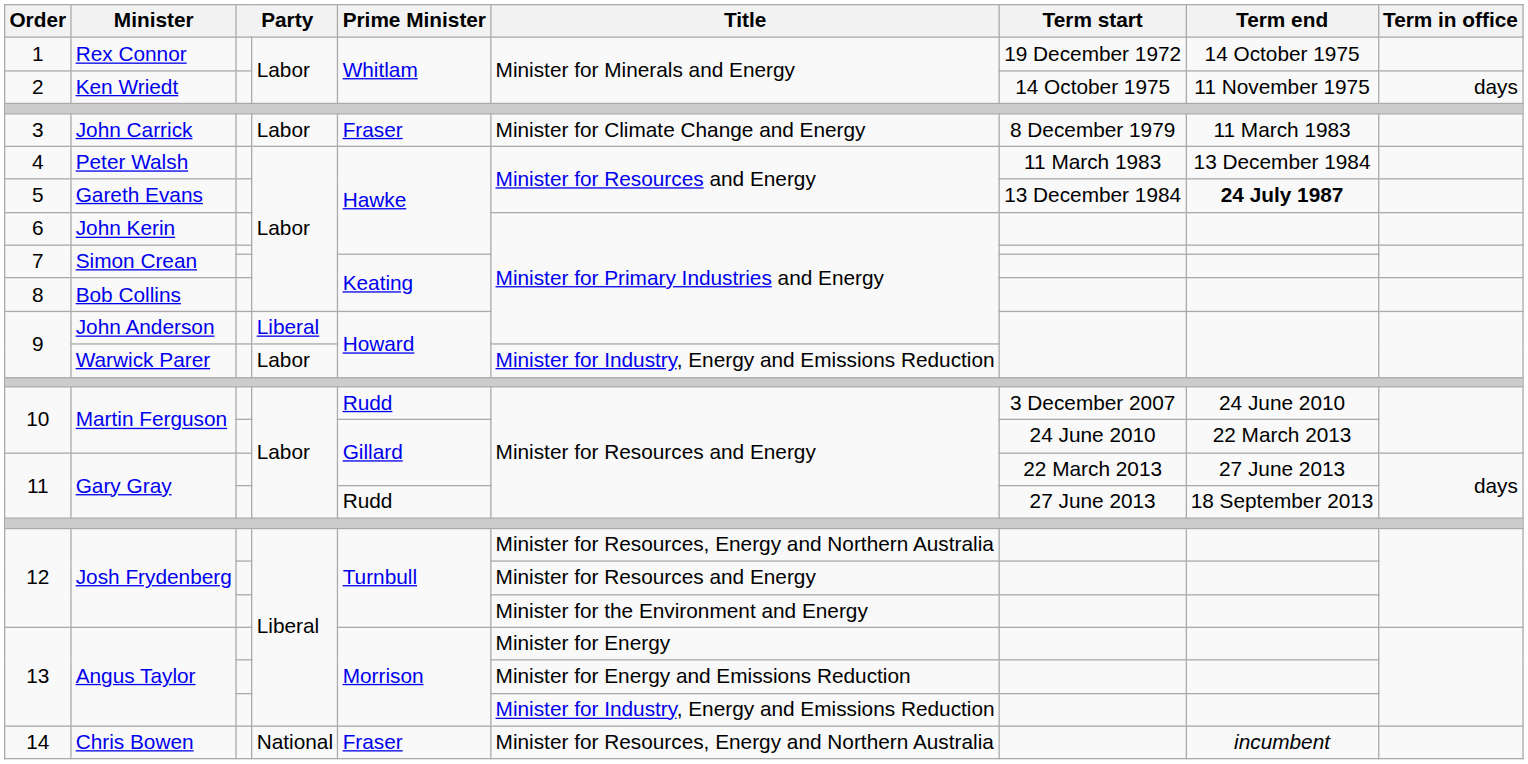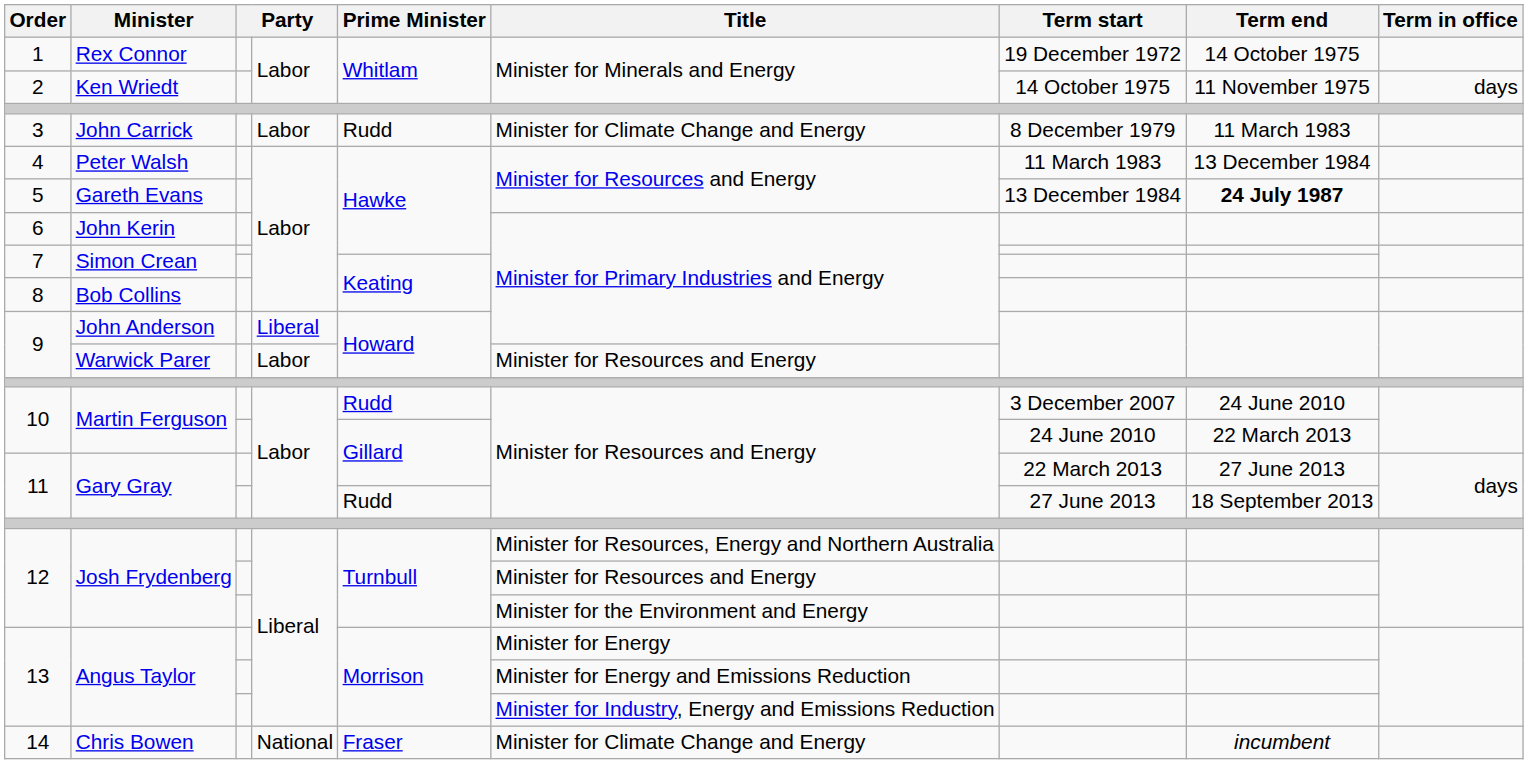John Carrick | Prime Minister: Fraser -> Rudd
Warwick Parer | Title: Minister for Industry, Energy and Emissions Reduction -> Minister for Resources and Energy
Chris Bowen | Title: Minister for Resources, Energy and Northern Australia -> Minister for Climate Change and Energy
